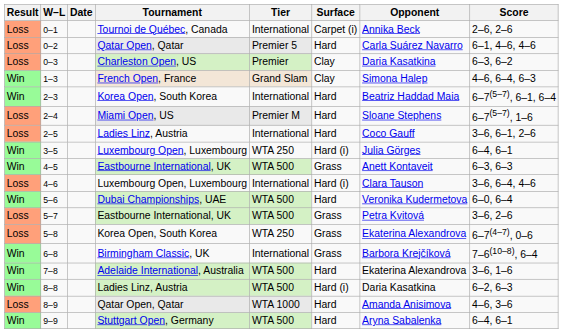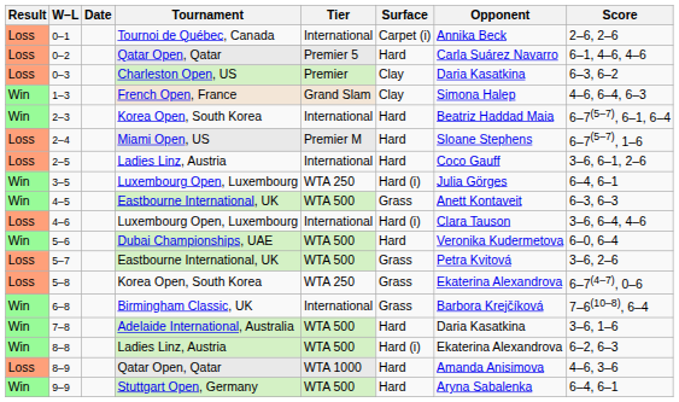7–8 | Opponent: Ekaterina Alexandrova -> Daria Kasatkina
8–8 | Opponent: Daria Kasatkina -> Ekaterina Alexandrova
